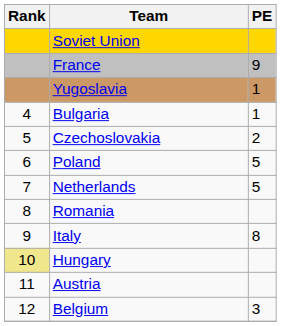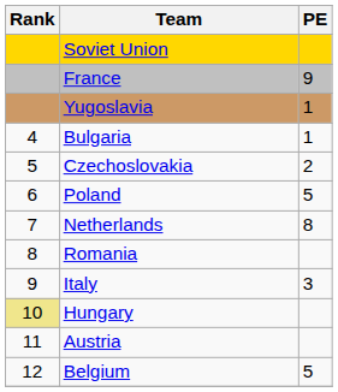Netherlands | PE: 5 -> 8
Italy | PE: 8 -> 3
Belgium | PE: 3 -> 5
